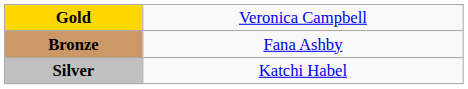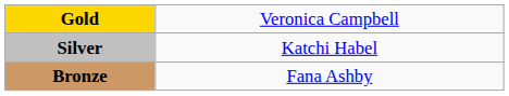rows swapped: Silver <-> Bronze
